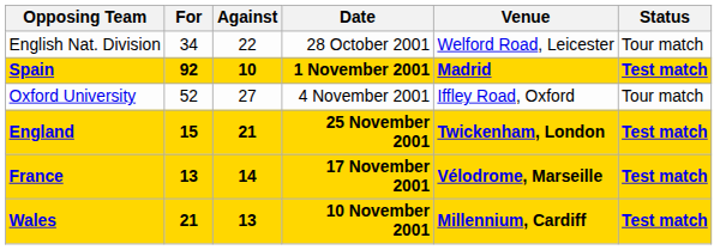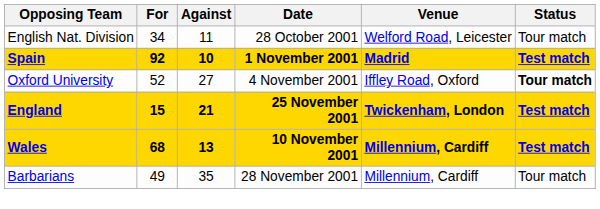English Nat. Division | Against: 22 -> 11
Oxford University | Status: normal -> bold
- row: France | 13 | 14 | 17 November 2001 | Vélodrome, Marseille | Test match
Wales | For: 21 -> 68
+ row: Barbarians | 49 | 35 | 28 November 2001 | Millennium, Cardiff | Tour match
